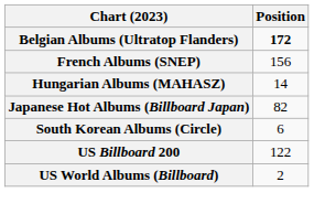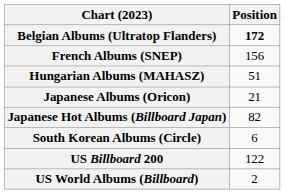Hungarian Albums (MAHASZ) | Position: 14 -> 51
+ row: Japanese Albums (Oricon) | 21
